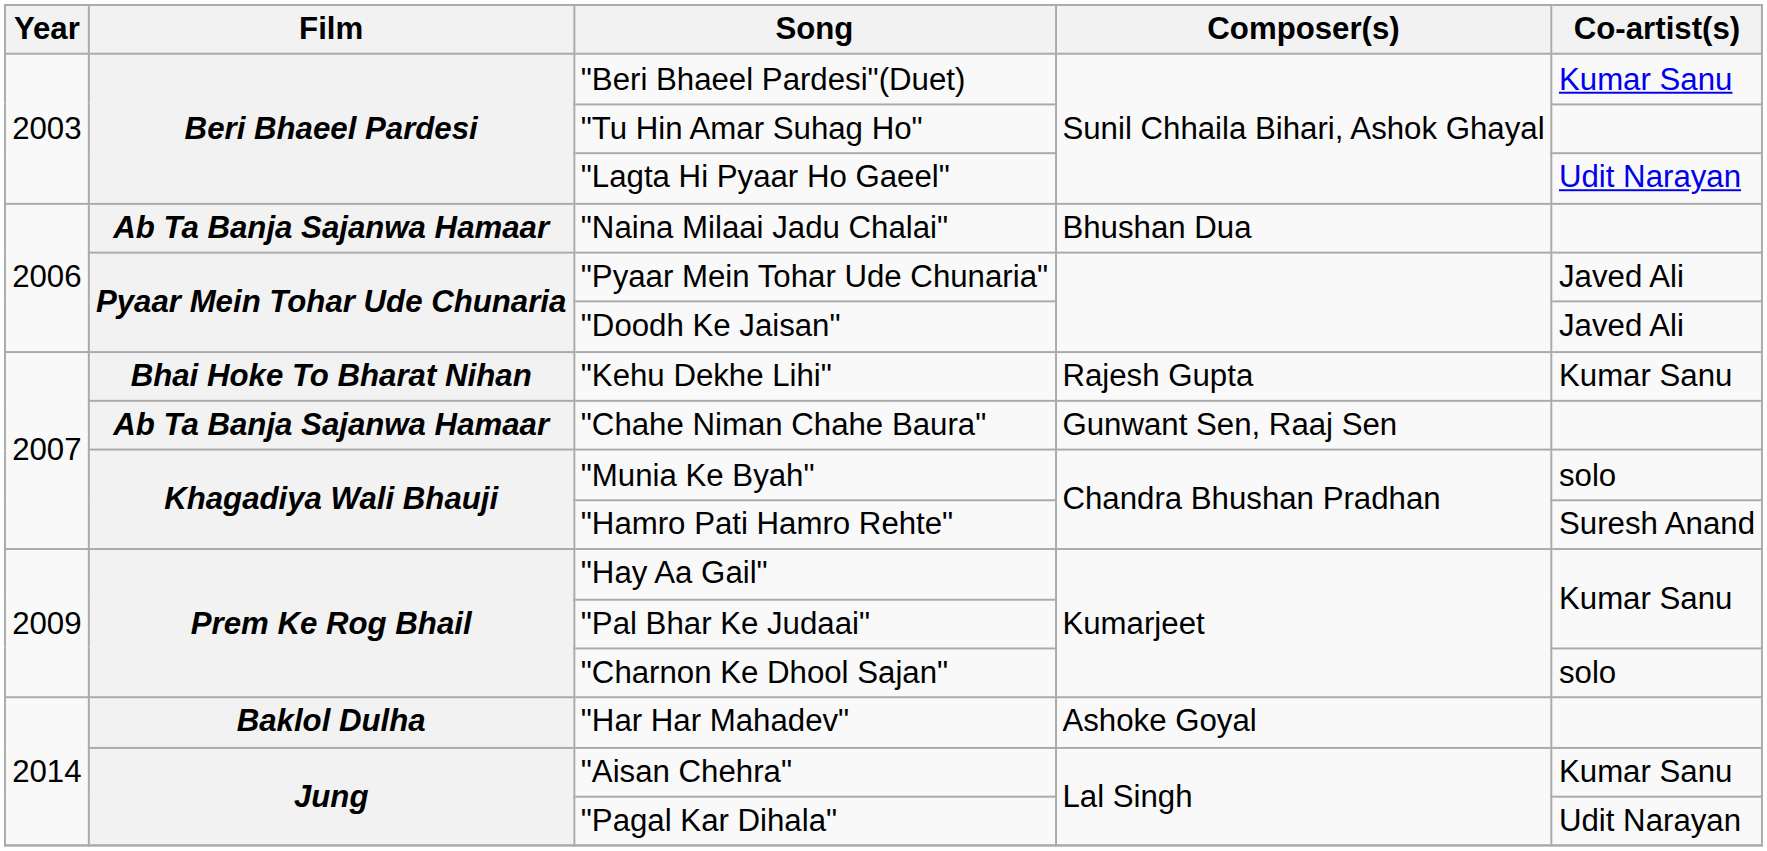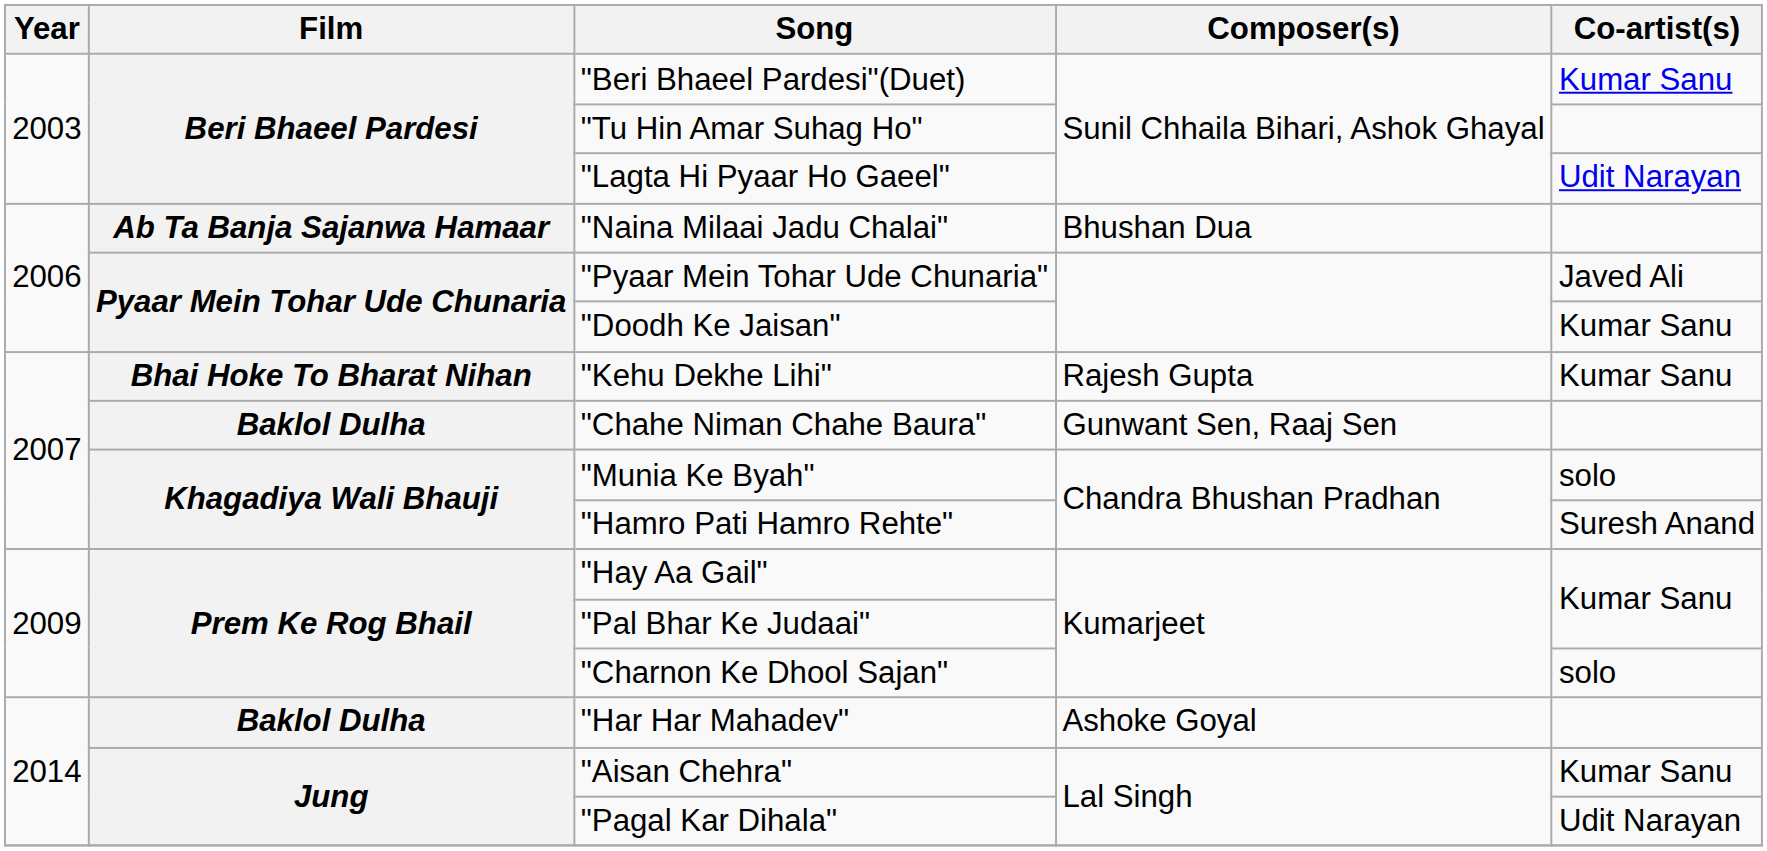"Doodh Ke Jaisan" | Co-artist(s): Javed Ali -> Kumar Sanu
"Chahe Niman Chahe Baura" | Film: Ab Ta Banja Sajanwa Hamaar -> Baklol Dulha
